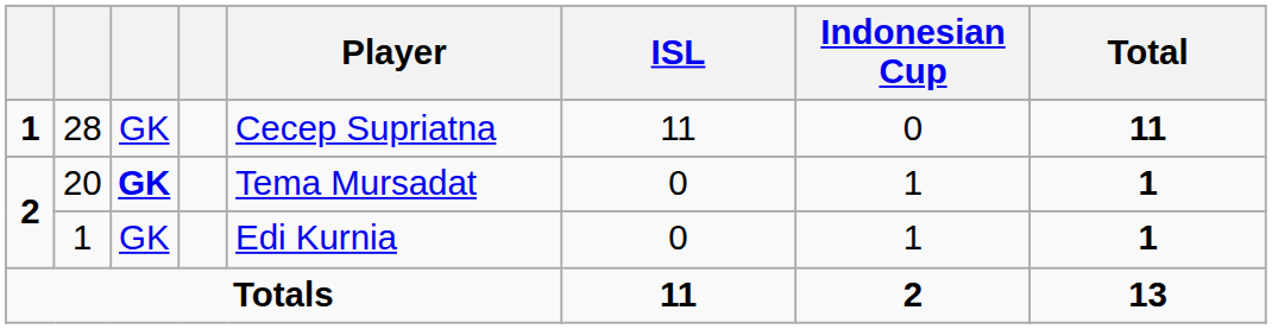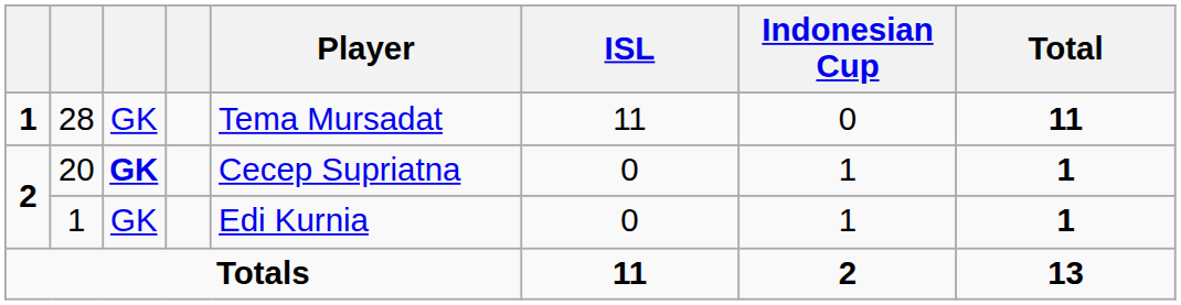28 | Player: Cecep Supriatna -> Tema Mursadat
20 | Player: Tema Mursadat -> Cecep Supriatna
